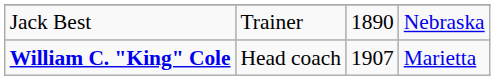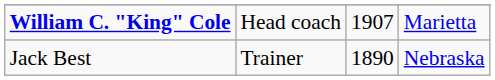rows swapped: William C. "King" Cole <-> Jack Best
